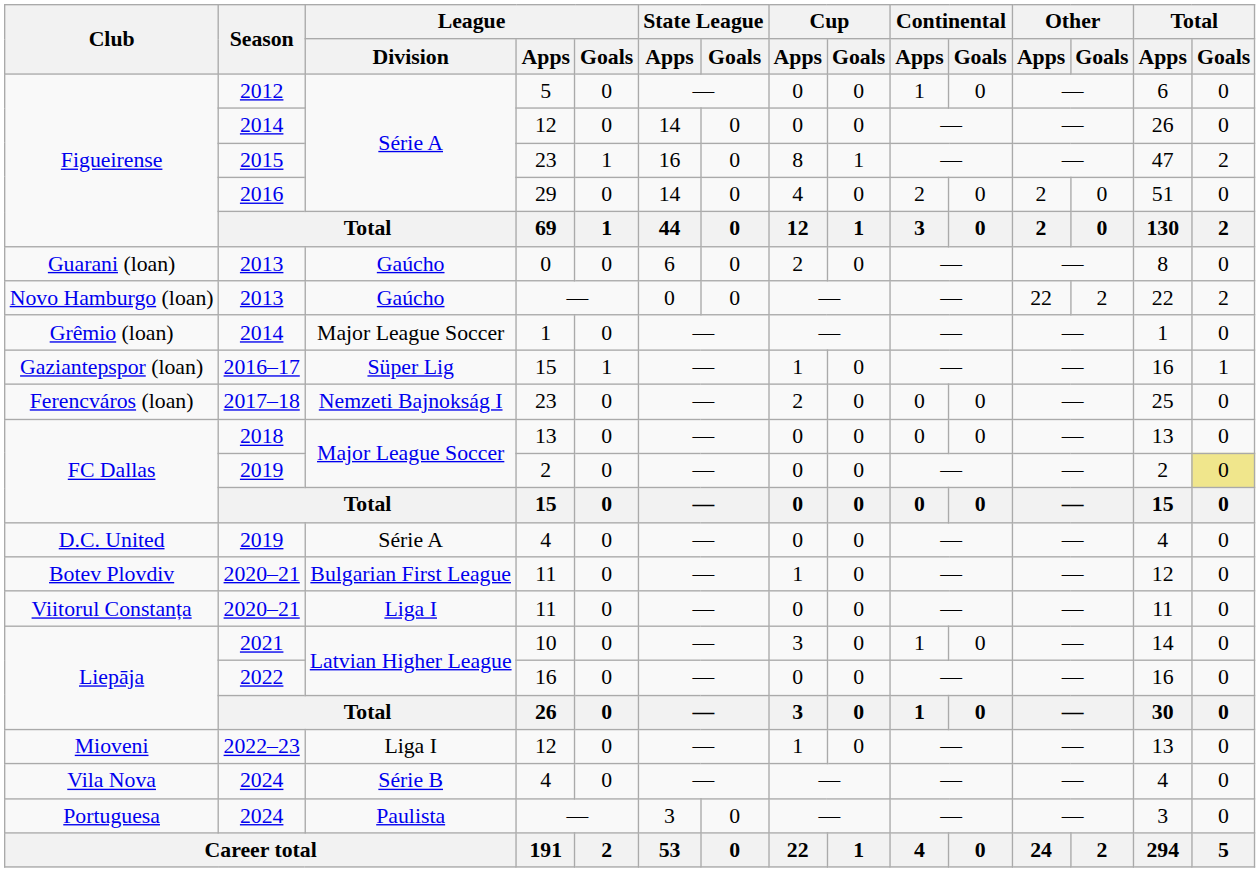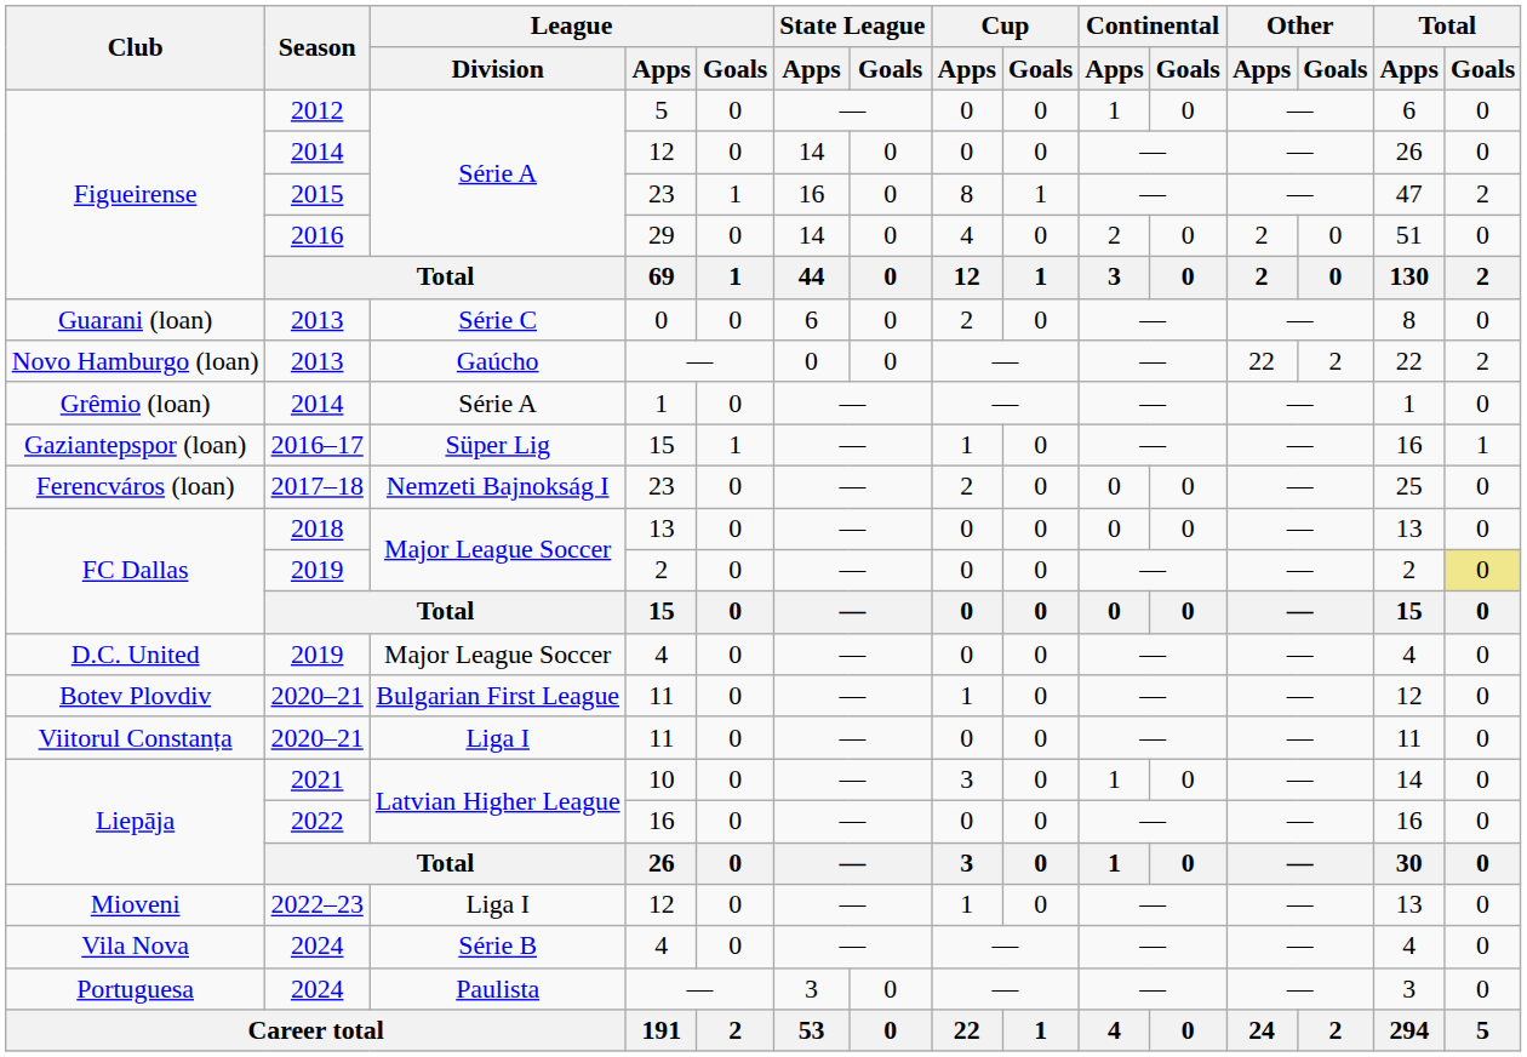Guarani (loan) | League / Division: Gaúcho -> Série C
Grêmio (loan) | League / Division: Major League Soccer -> Série A
D.C. United | League / Division: Série A -> Major League Soccer
